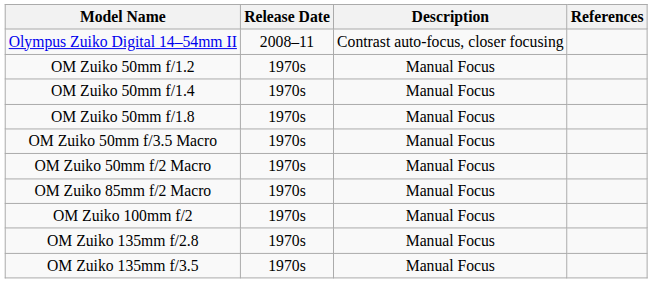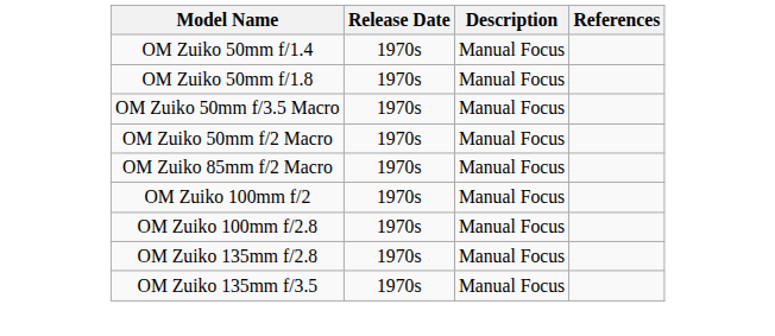- row: Olympus Zuiko Digital 14–54mm II | 2008–11 | Contrast auto-focus, closer focusing
- row: OM Zuiko 50mm f/1.2 | 1970s | Manual Focus
+ row: OM Zuiko 100mm f/2.8 | 1970s | Manual Focus
